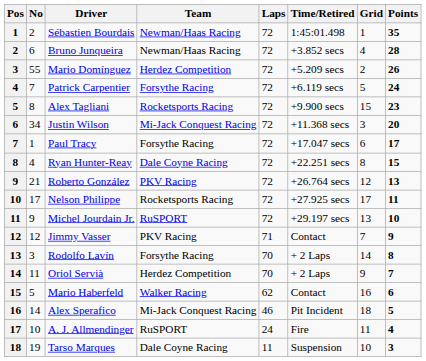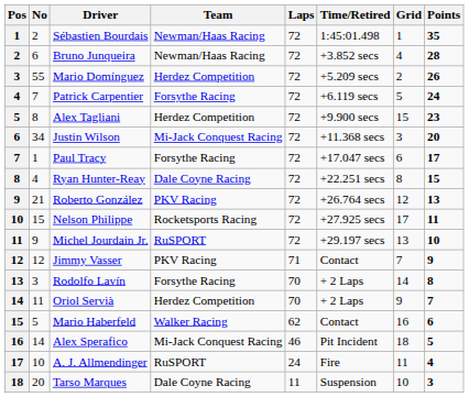Alex Tagliani | Team: Rocketsports Racing -> Herdez Competition
Nelson Philippe | No: 17 -> 15
Tarso Marques | No: 19 -> 20
